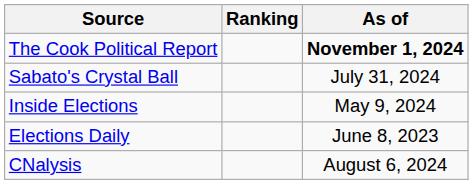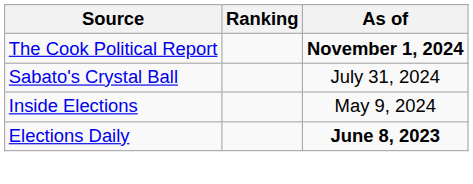Elections Daily | As of: normal -> bold
- row: CNalysis | August 6, 2024
